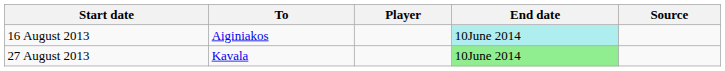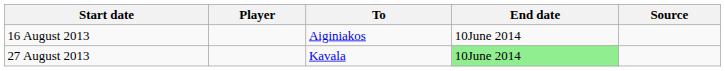columns swapped: Player <-> To
16 August 2013 | End date: paleturquoise background -> no background
